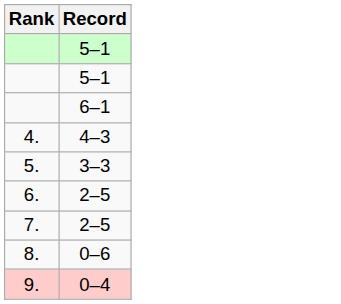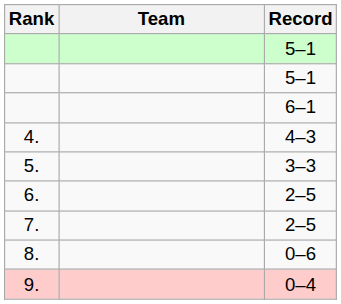+ column: Team
